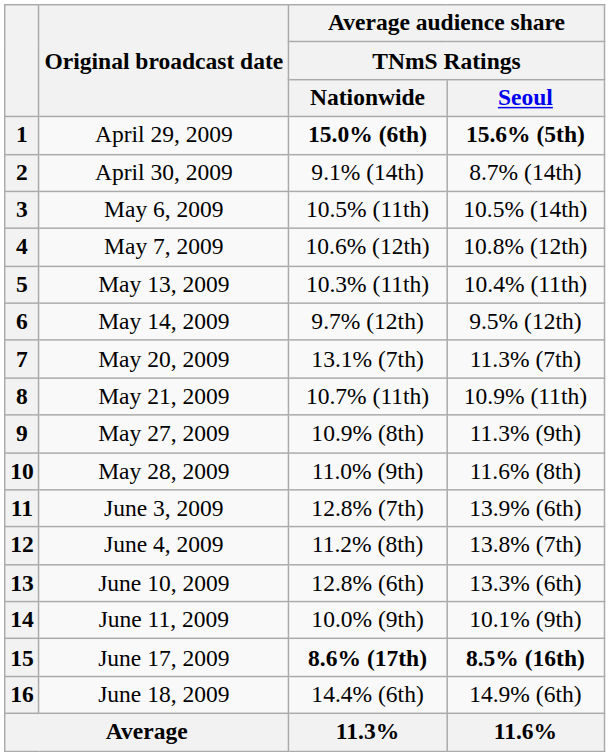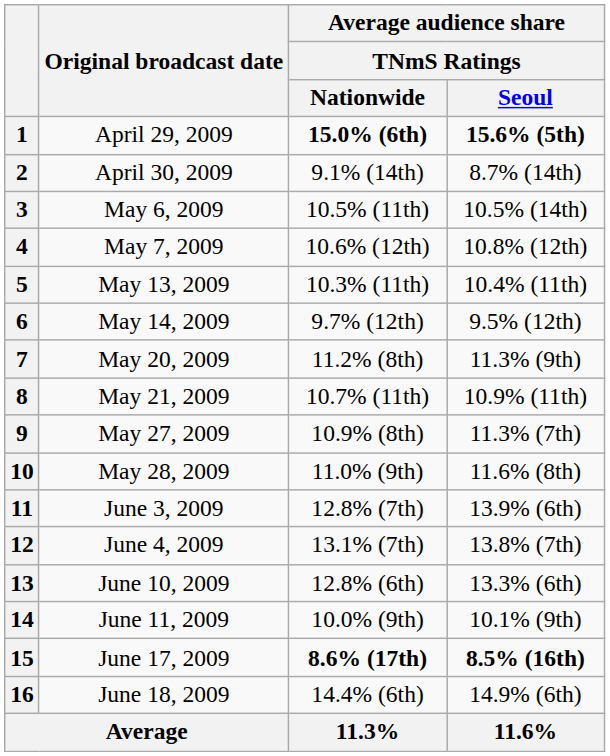7 | Average audience share / TNmS Ratings / Nationwide: 13.1% (7th) -> 11.2% (8th)
7 | Average audience share / TNmS Ratings / Seoul: 11.3% (7th) -> 11.3% (9th)
9 | Average audience share / TNmS Ratings / Seoul: 11.3% (9th) -> 11.3% (7th)
12 | Average audience share / TNmS Ratings / Nationwide: 11.2% (8th) -> 13.1% (7th)
